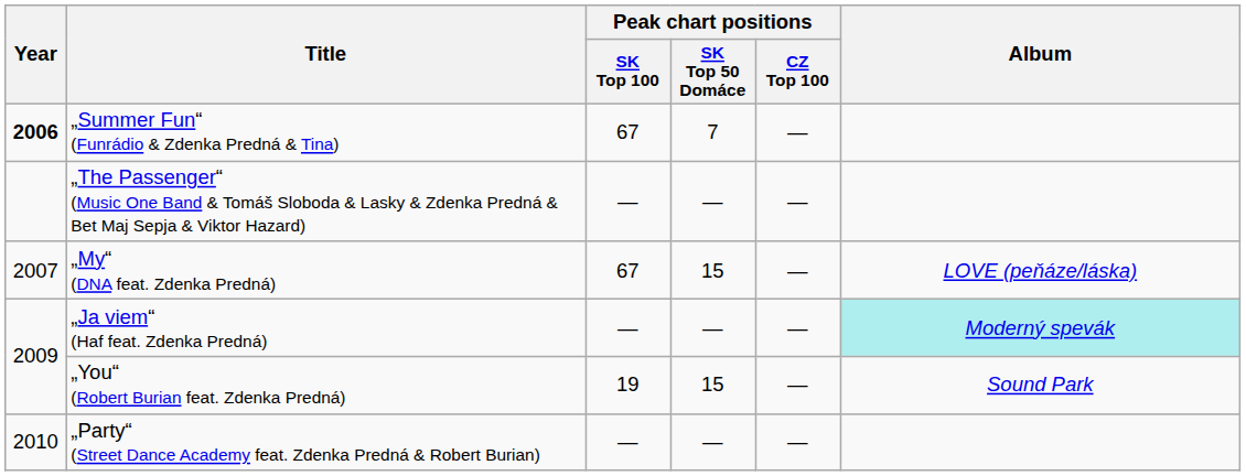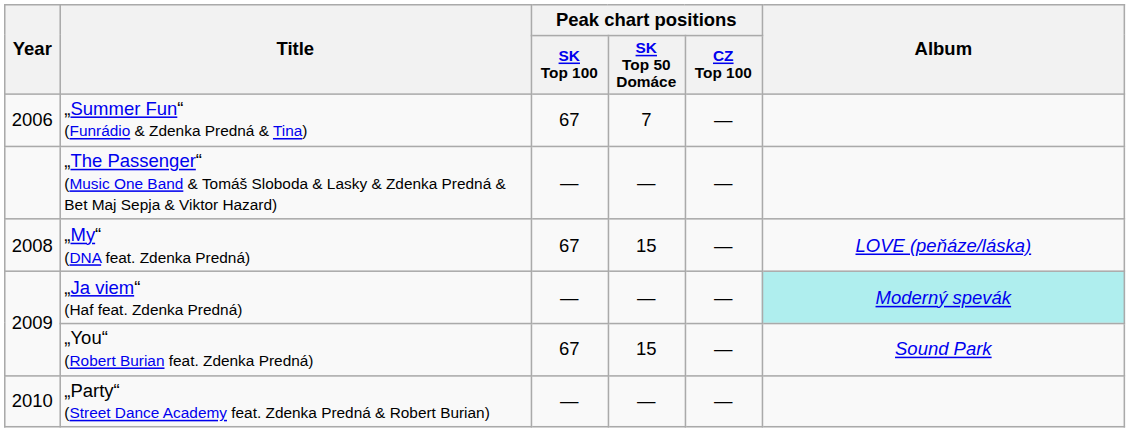„Summer Fun“ (Funrádio & Zdenka Predná & Tina) | Year: bold -> normal
„My“ (DNA feat. Zdenka Predná) | Year: 2007 -> 2008
„You“ (Robert Burian feat. Zdenka Predná) | Peak chart positions / SK Top 100: 19 -> 67
